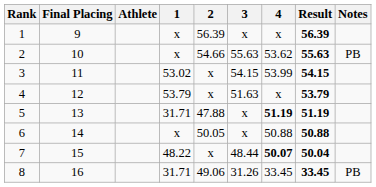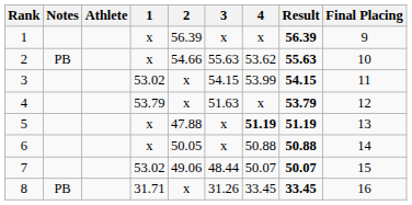columns swapped: Final Placing <-> Notes
5 | 1: 31.71 -> x
7 | 1: 48.22 -> 53.02
7 | 2: x -> 49.06
7 | 4: bold -> normal
7 | Result: 50.04 -> 50.07
8 | 2: 49.06 -> x
